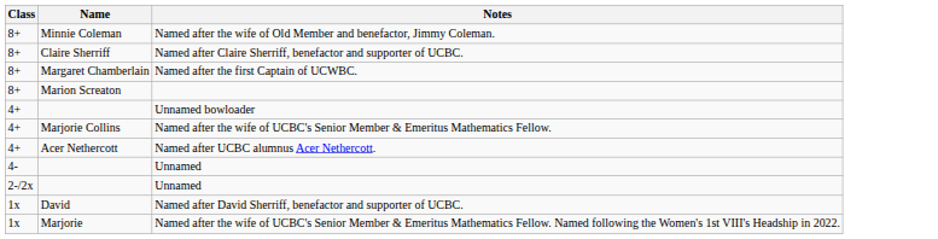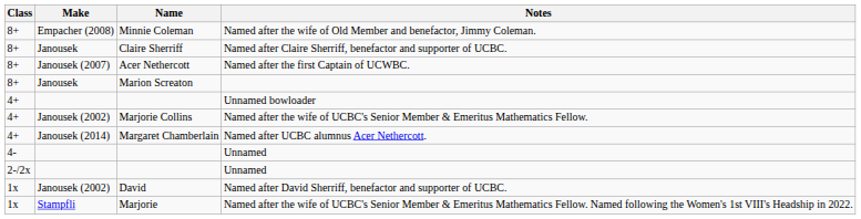+ column: Make | Empacher (2008) | Janousek | Janousek (2007) | Janousek | Janousek (2002) | Janousek (2014) | Janousek (2002) | Stampfli
Named after the first Captain of UCWBC. | Name: Margaret Chamberlain -> Acer Nethercott
Named after UCBC alumnus Acer Nethercott. | Name: Acer Nethercott -> Margaret Chamberlain
